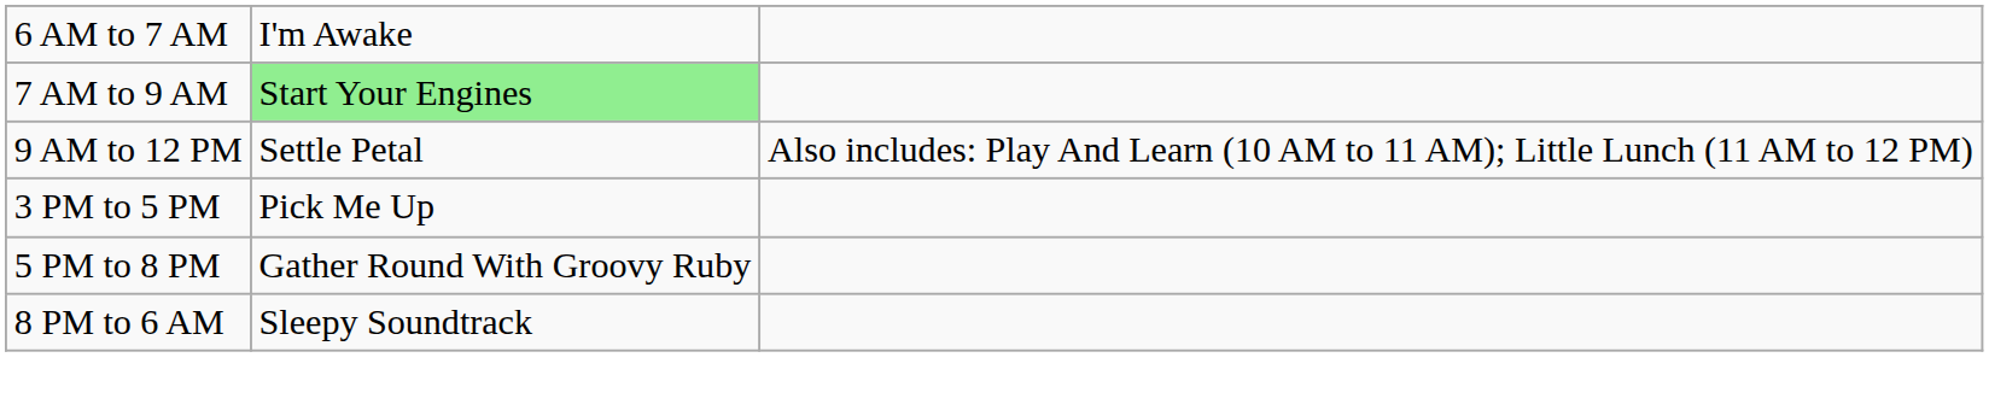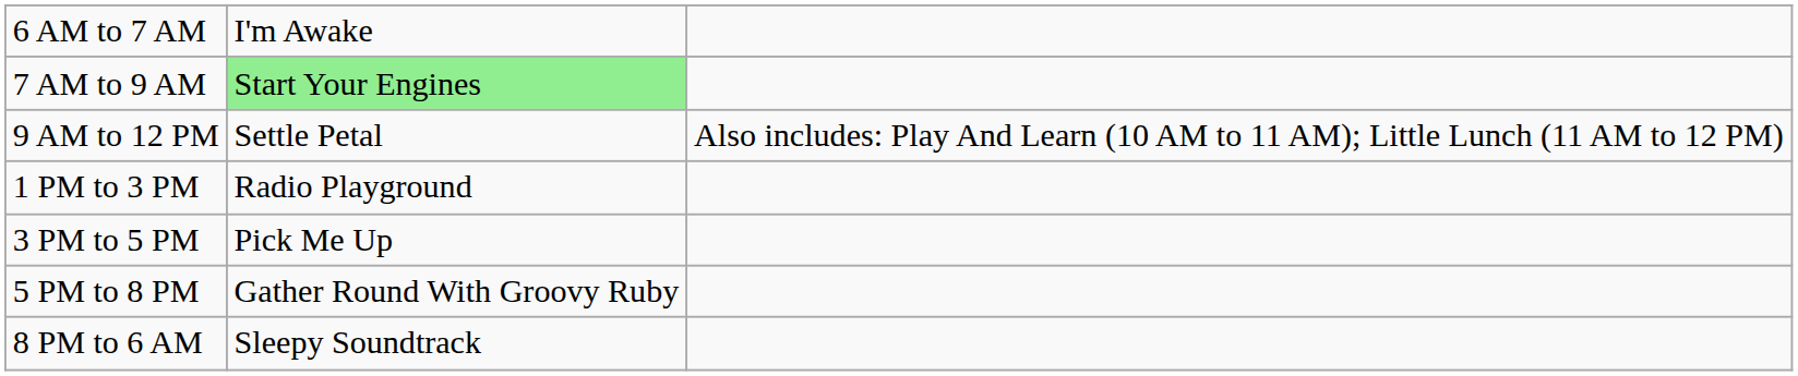+ row: 1 PM to 3 PM | Radio Playground
